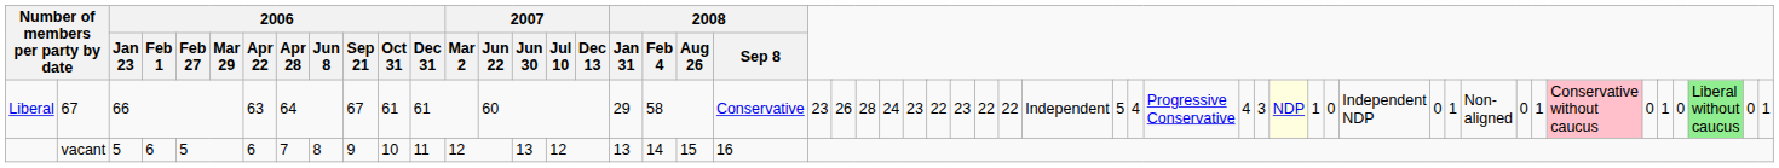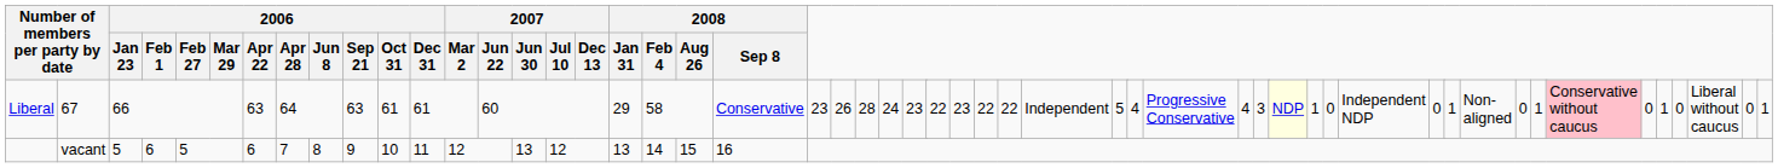Liberal | 2006 / Sep 21: 67 -> 63
Liberal | column 165: lightgreen background -> no background
